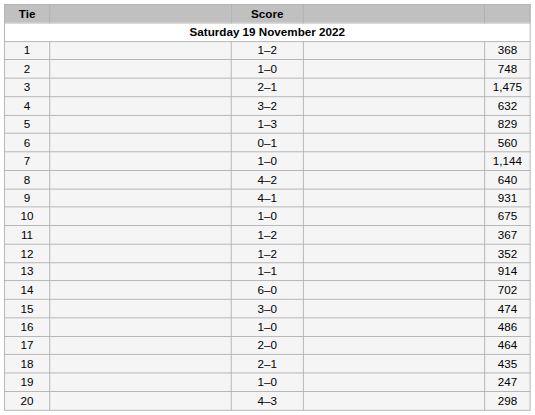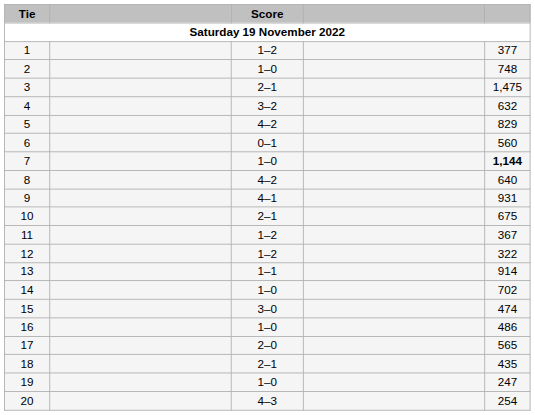1 | column 5: 368 -> 377
5 | Score: 1–3 -> 4–2
7 | column 5: normal -> bold
10 | Score: 1–0 -> 2–1
12 | column 5: 352 -> 322
14 | Score: 6–0 -> 1–0
17 | column 5: 464 -> 565
20 | column 5: 298 -> 254
